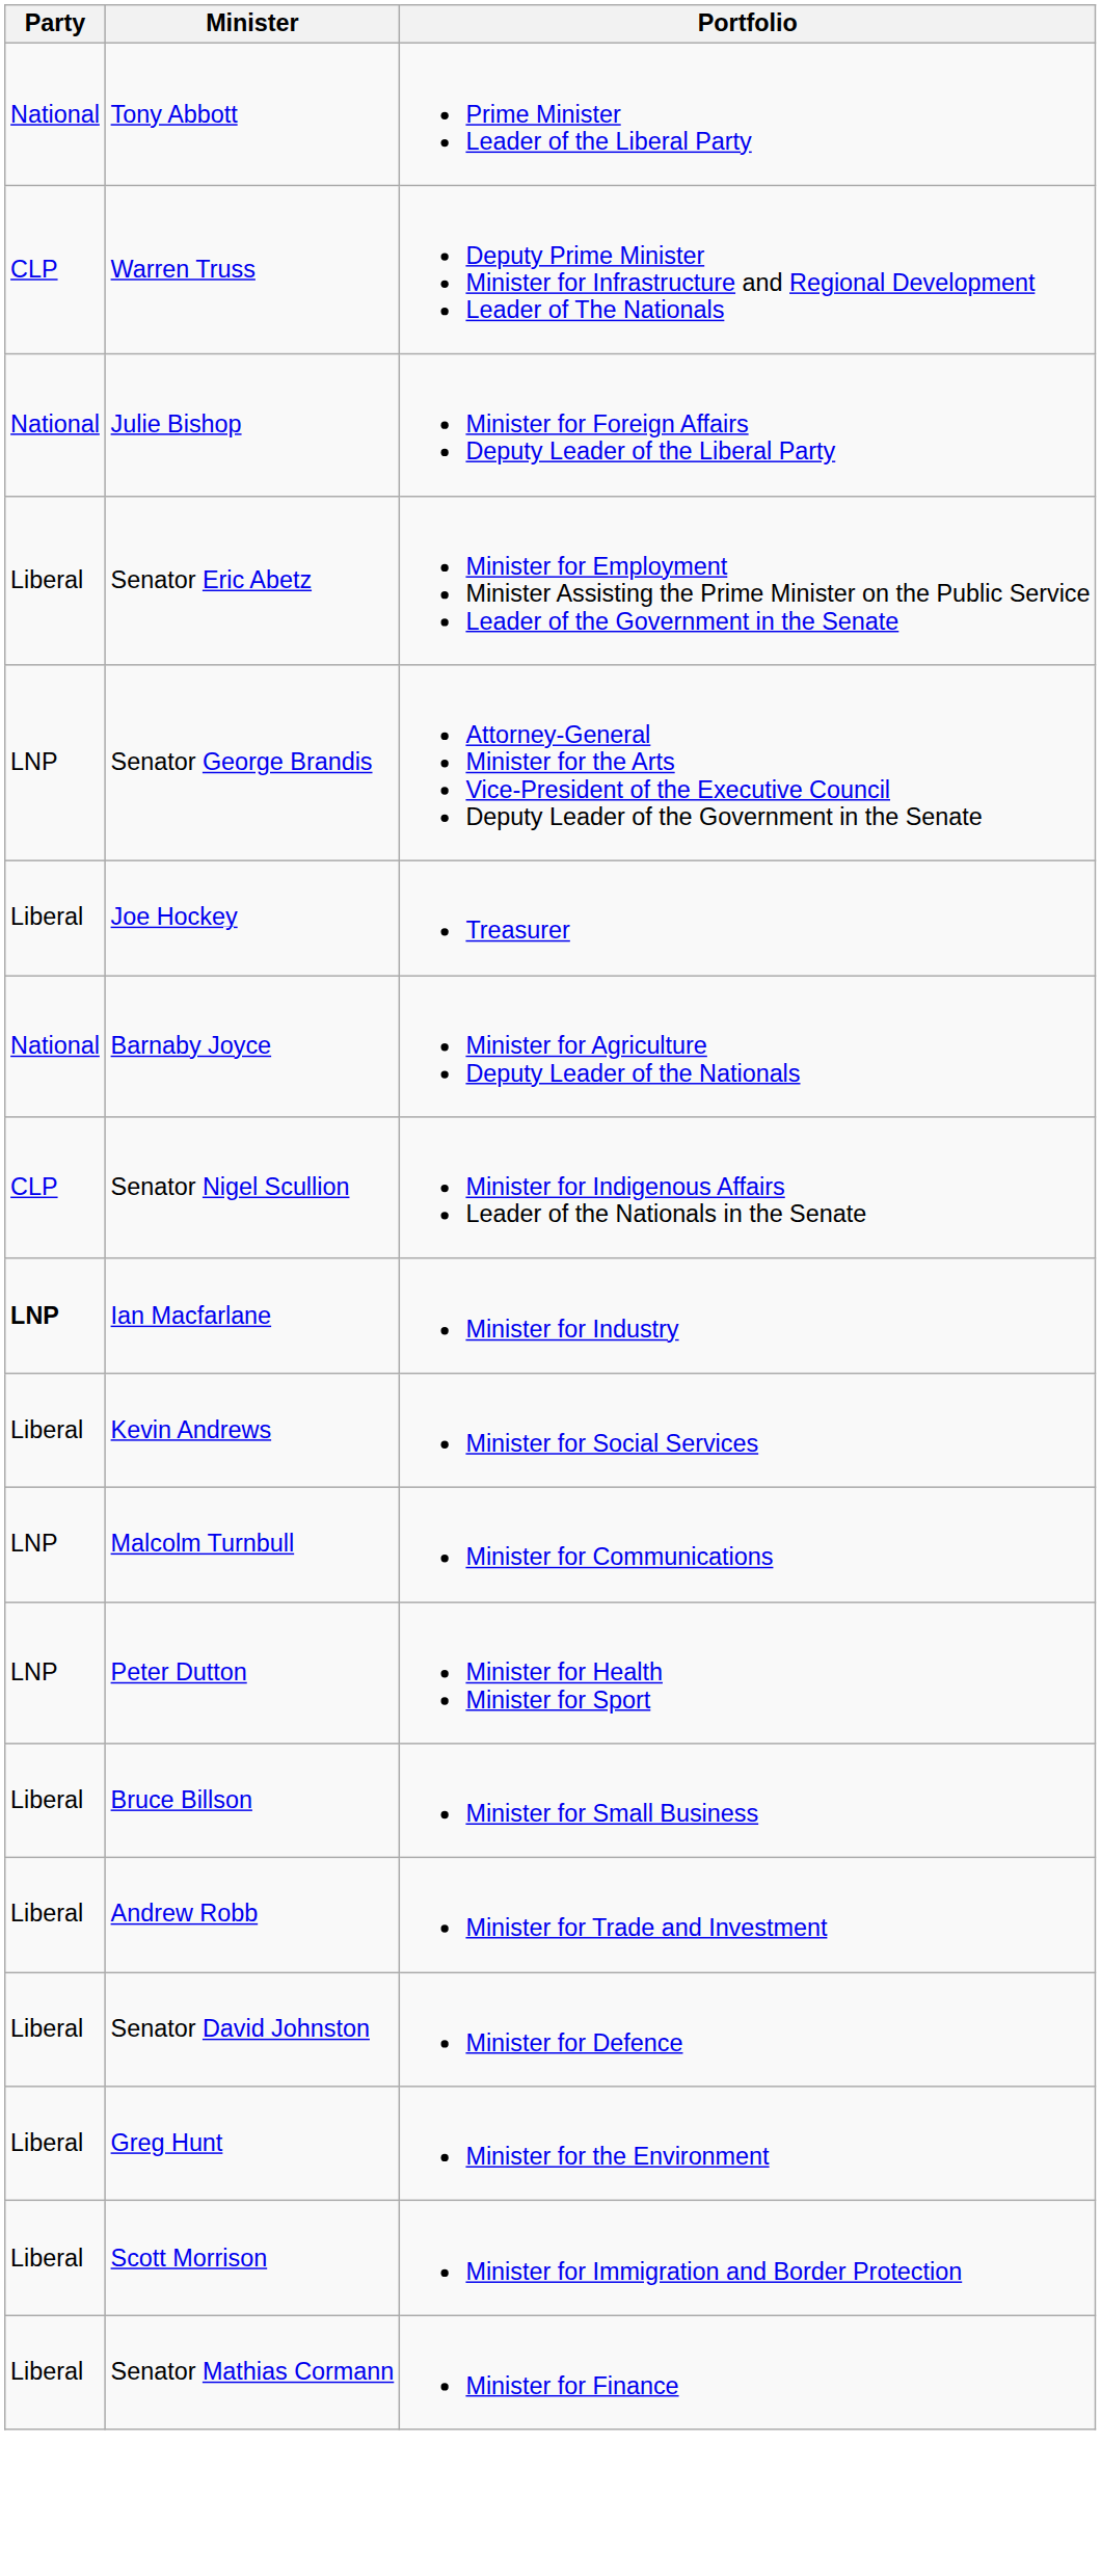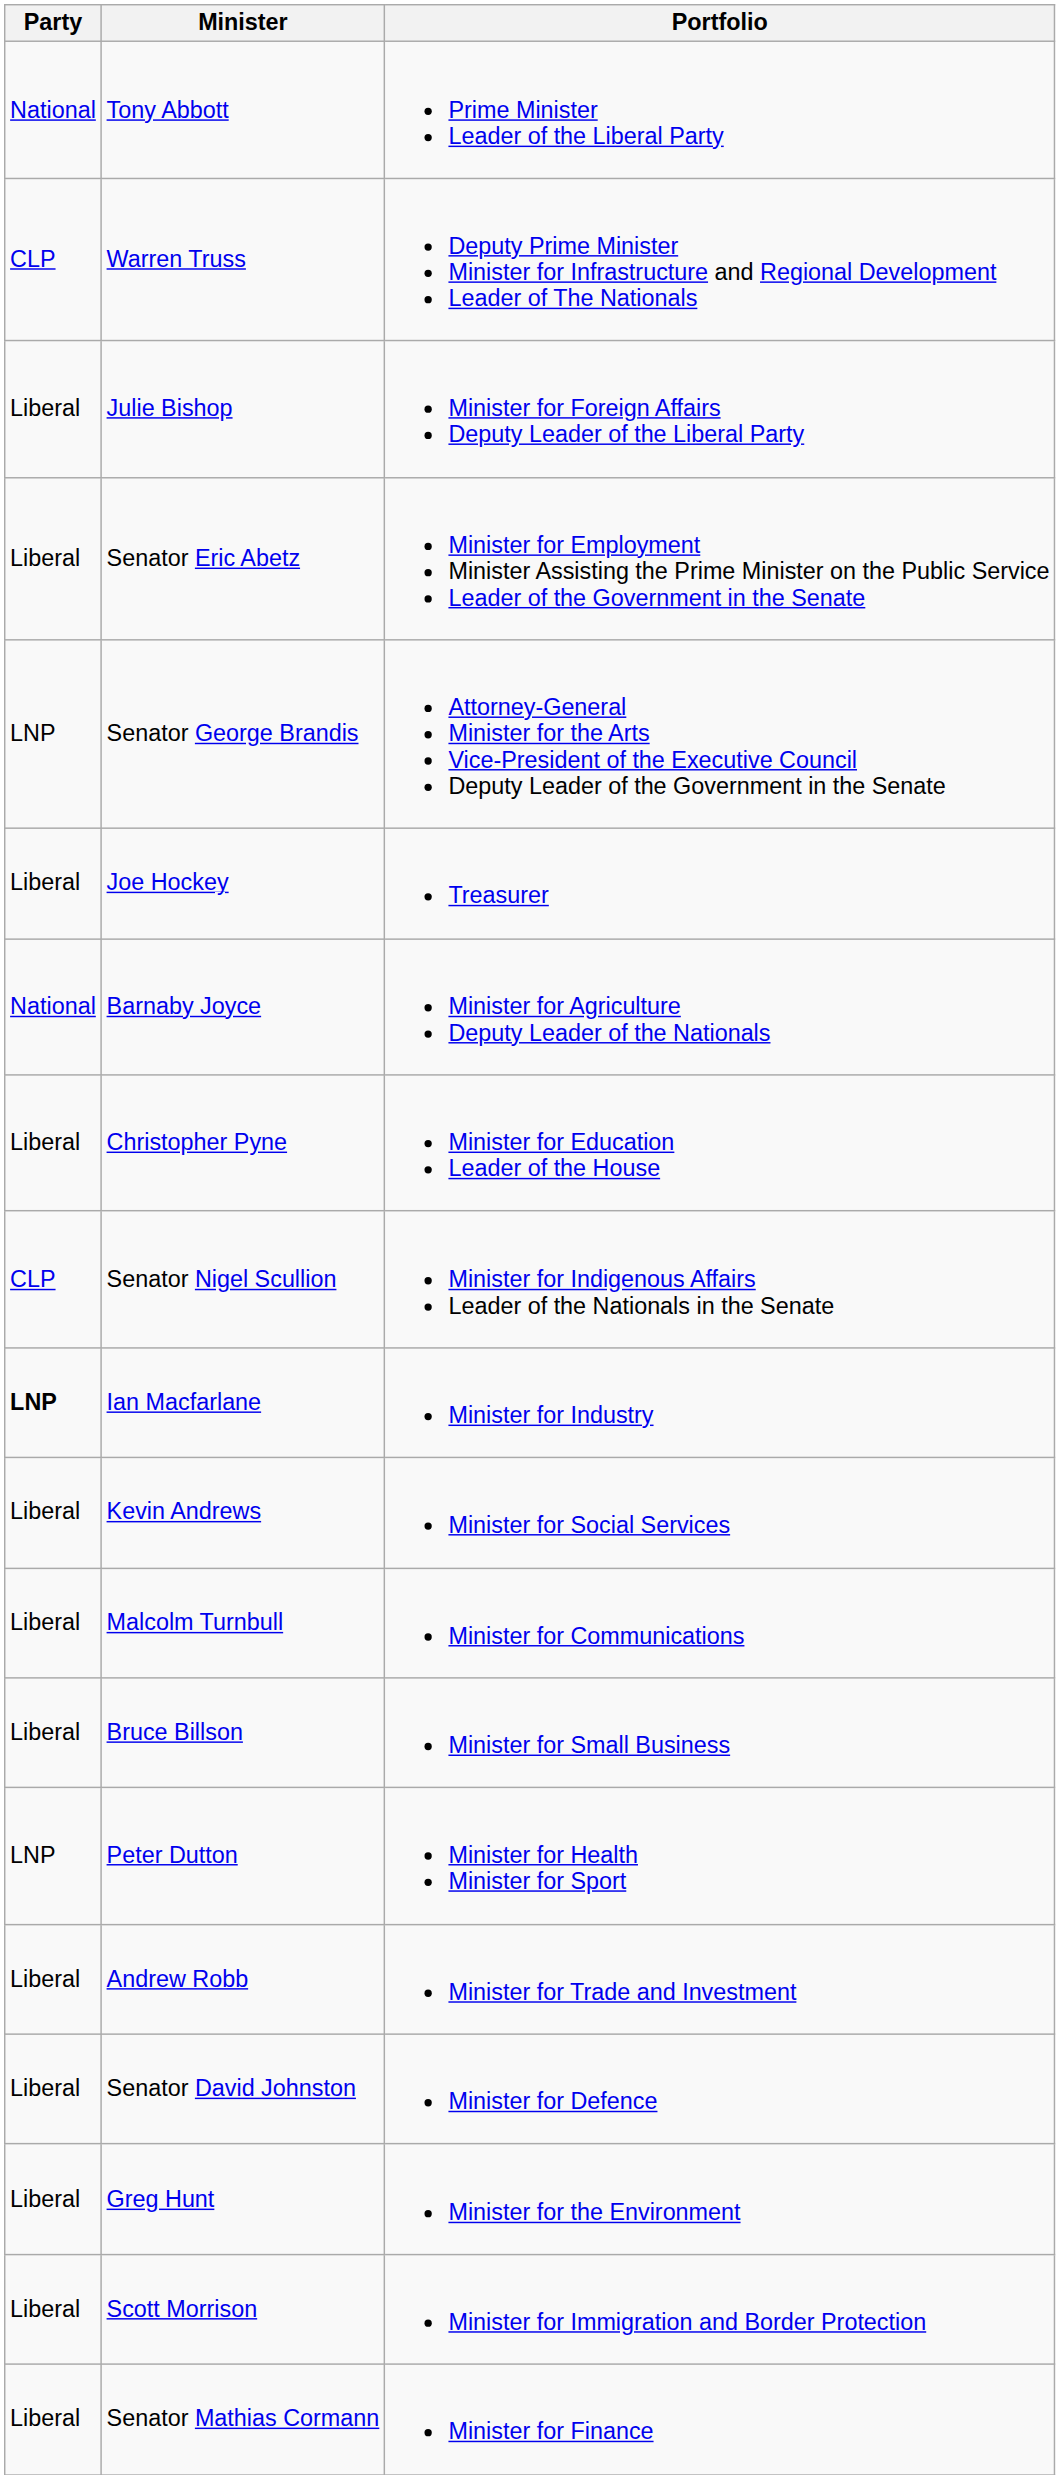Julie Bishop | Party: National -> Liberal
+ row: Liberal | Christopher Pyne | Minister for Education Leader of the House
Malcolm Turnbull | Party: LNP -> Liberal
rows swapped: Peter Dutton <-> Bruce Billson
